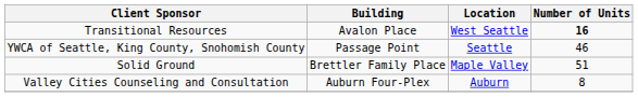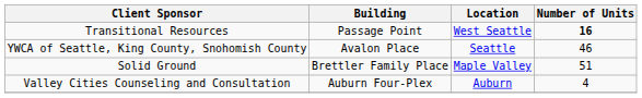Transitional Resources | Building: Avalon Place -> Passage Point
YWCA of Seattle, King County, Snohomish County | Building: Passage Point -> Avalon Place
Valley Cities Counseling and Consultation | Number of Units: 8 -> 4
